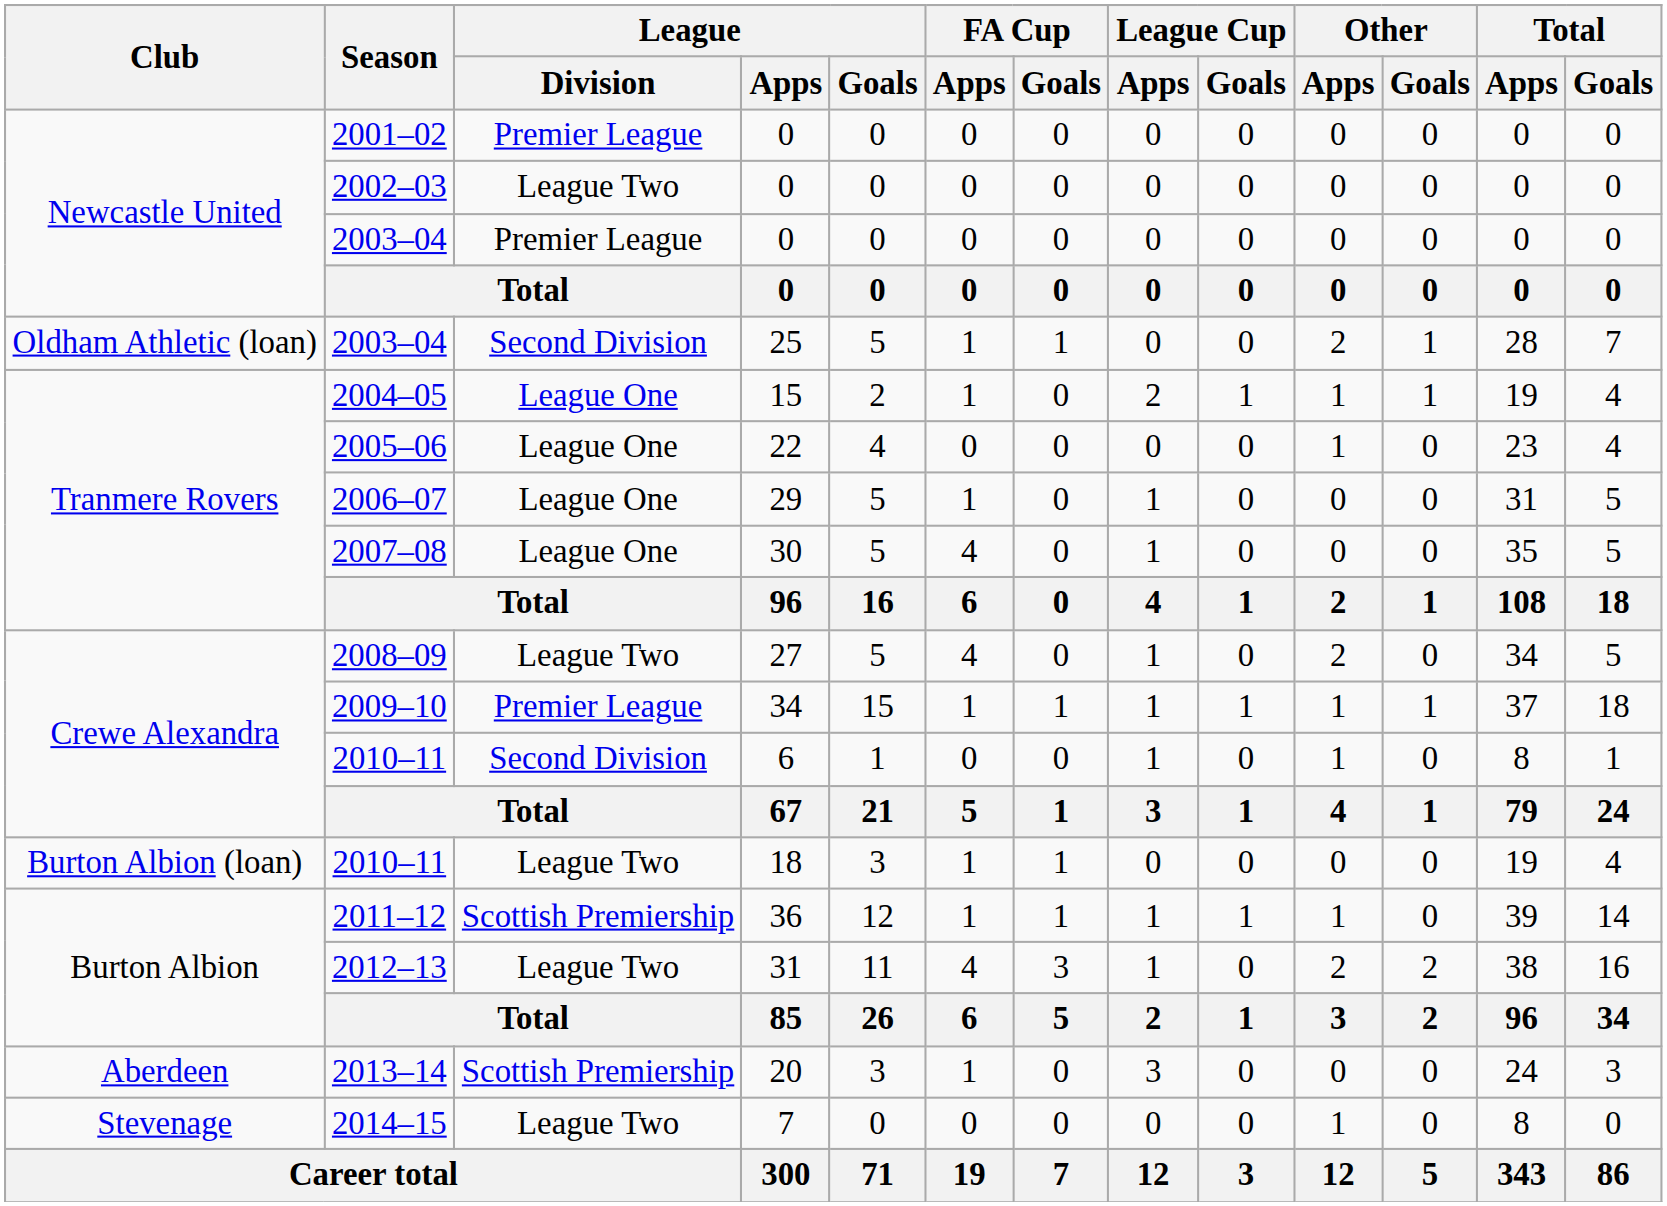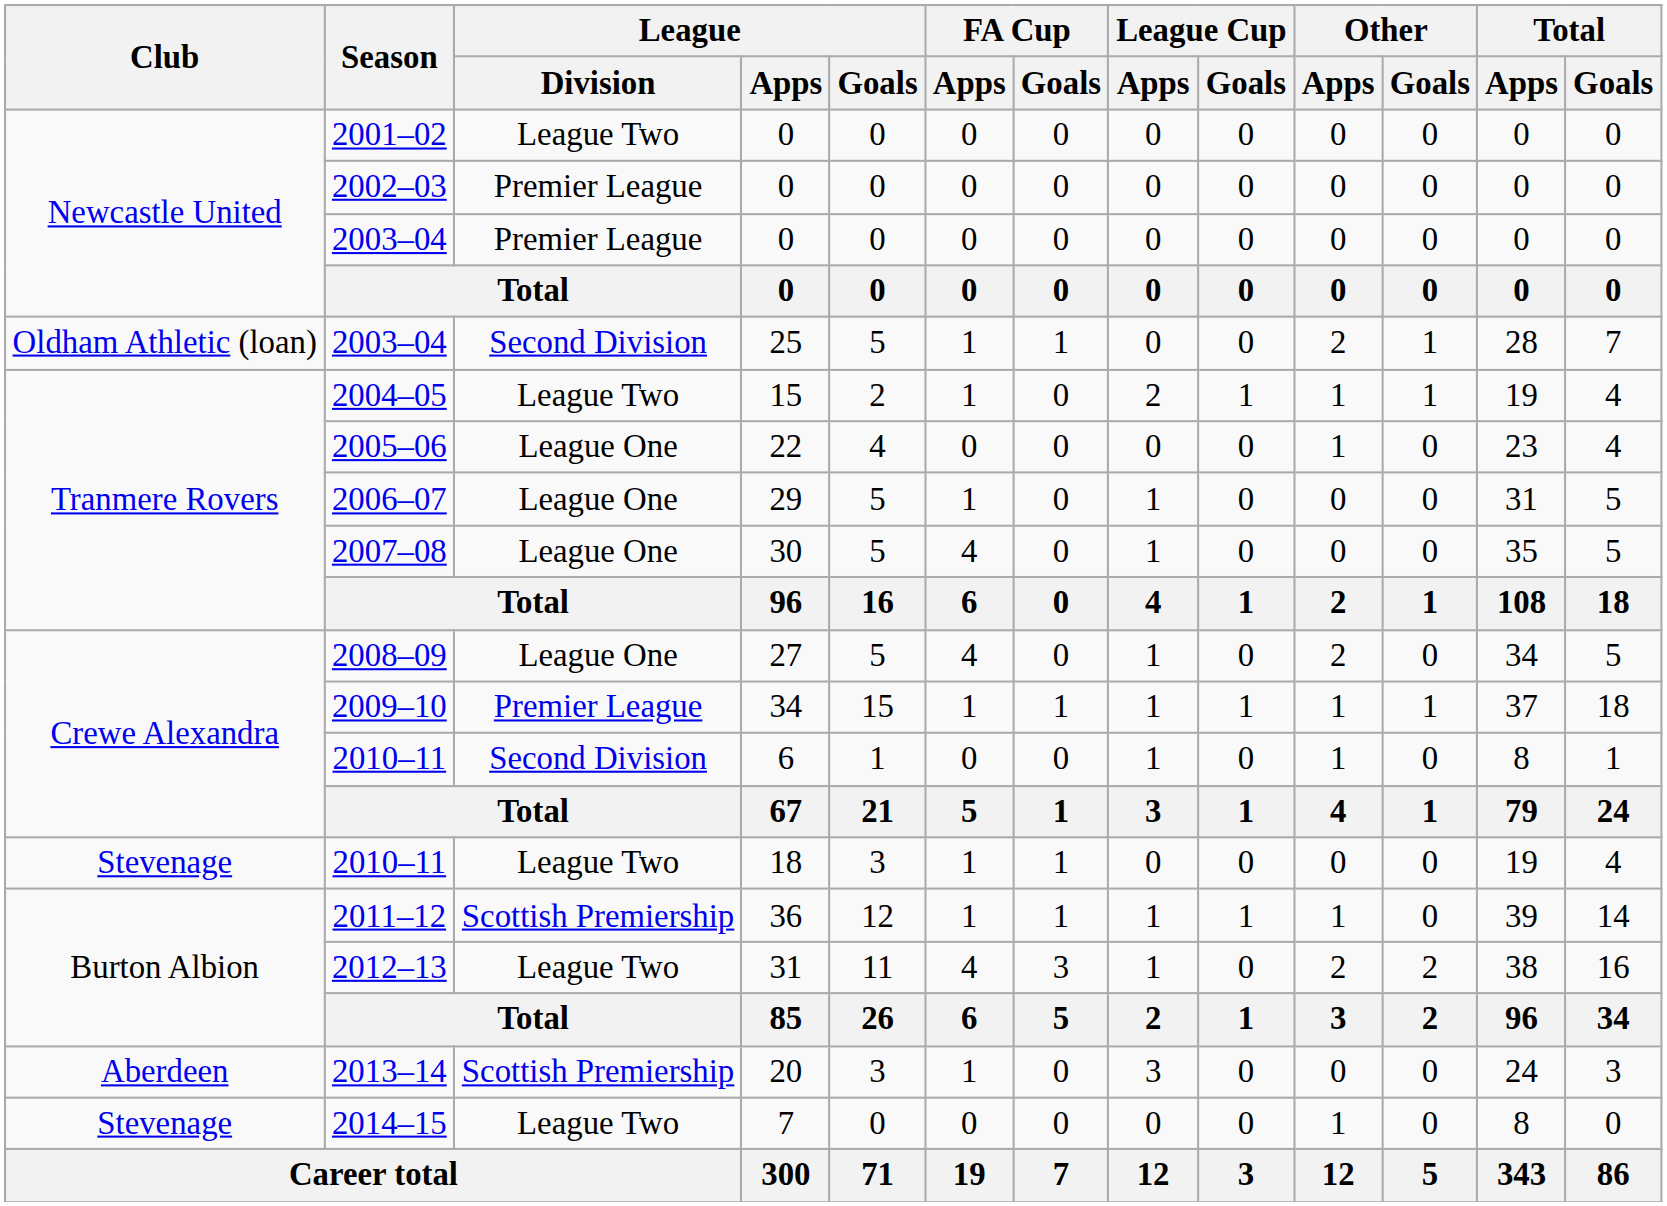2001–02 | League / Division: Premier League -> League Two
2002–03 | League / Division: League Two -> Premier League
2004–05 | League / Division: League One -> League Two
2008–09 | League / Division: League Two -> League One
2010–11 / 18 | Club: Burton Albion (loan) -> Stevenage
